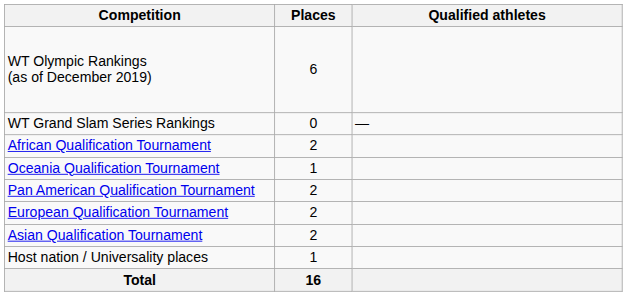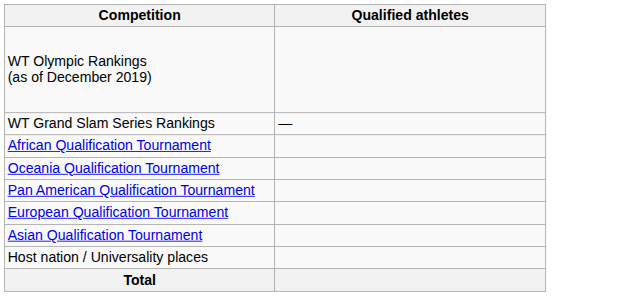- column: Places | 6 | 0 | 2 | 1 | 2 | 2 | 2 | 1 | 16
